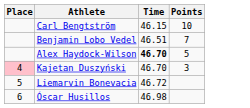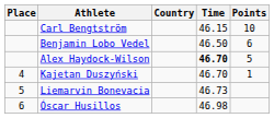+ column: Country
Benjamin Lobo Vedel | Time: 46.51 -> 46.50
Benjamin Lobo Vedel | Points: 7 -> 6
Kajetan Duszyński | Place: pink background -> no background
Kajetan Duszyński | Points: 3 -> 1
Liemarvin Bonevacia | Time: 46.72 -> 46.73
